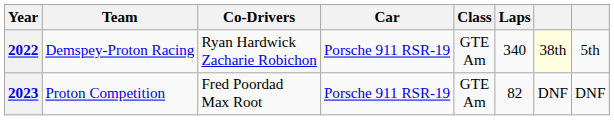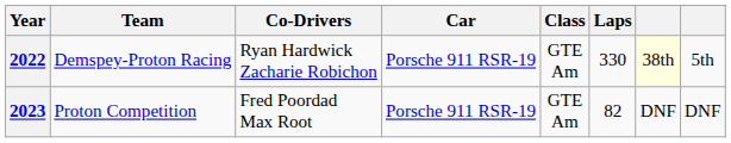2022 | Laps: 340 -> 330
